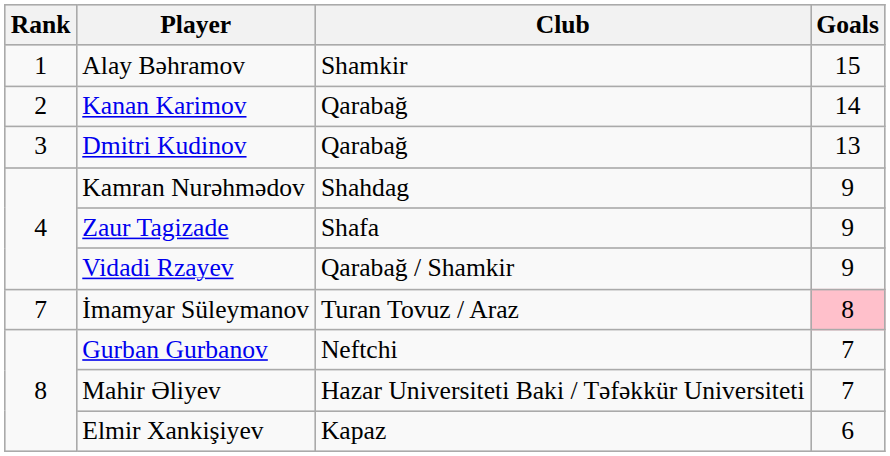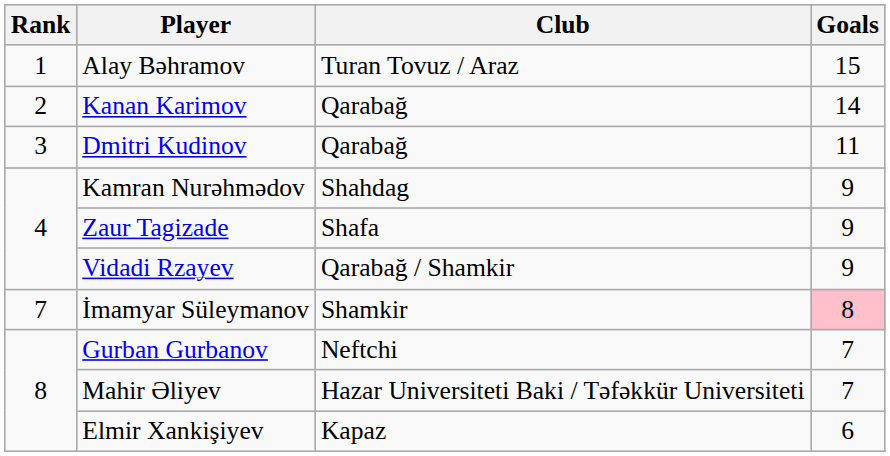Alay Bəhramov | Club: Shamkir -> Turan Tovuz / Araz
Dmitri Kudinov | Goals: 13 -> 11
İmamyar Süleymanov | Club: Turan Tovuz / Araz -> Shamkir
